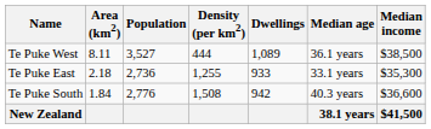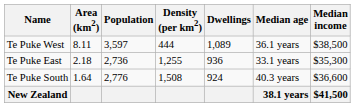Te Puke West | Population: 3,527 -> 3,597
Te Puke East | Dwellings: 933 -> 936
Te Puke South | Area (km2): 1.84 -> 1.64
Te Puke South | Dwellings: 942 -> 924
